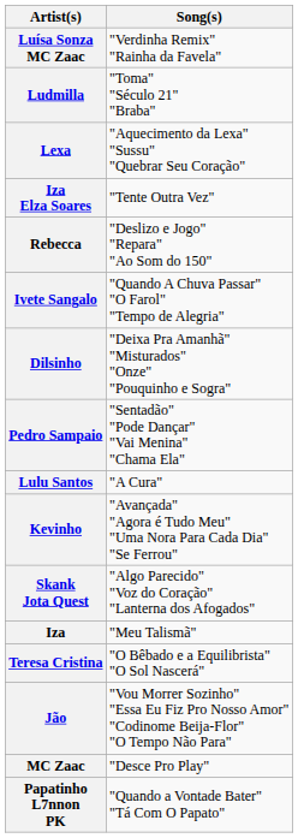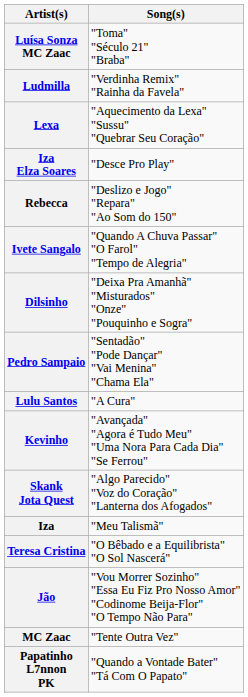Luísa Sonza MC Zaac | Song(s): "Verdinha Remix" "Rainha da Favela" -> "Toma" "Século 21" "Braba"
Ludmilla | Song(s): "Toma" "Século 21" "Braba" -> "Verdinha Remix" "Rainha da Favela"
Iza Elza Soares | Song(s): "Tente Outra Vez" -> "Desce Pro Play"
MC Zaac | Song(s): "Desce Pro Play" -> "Tente Outra Vez"
